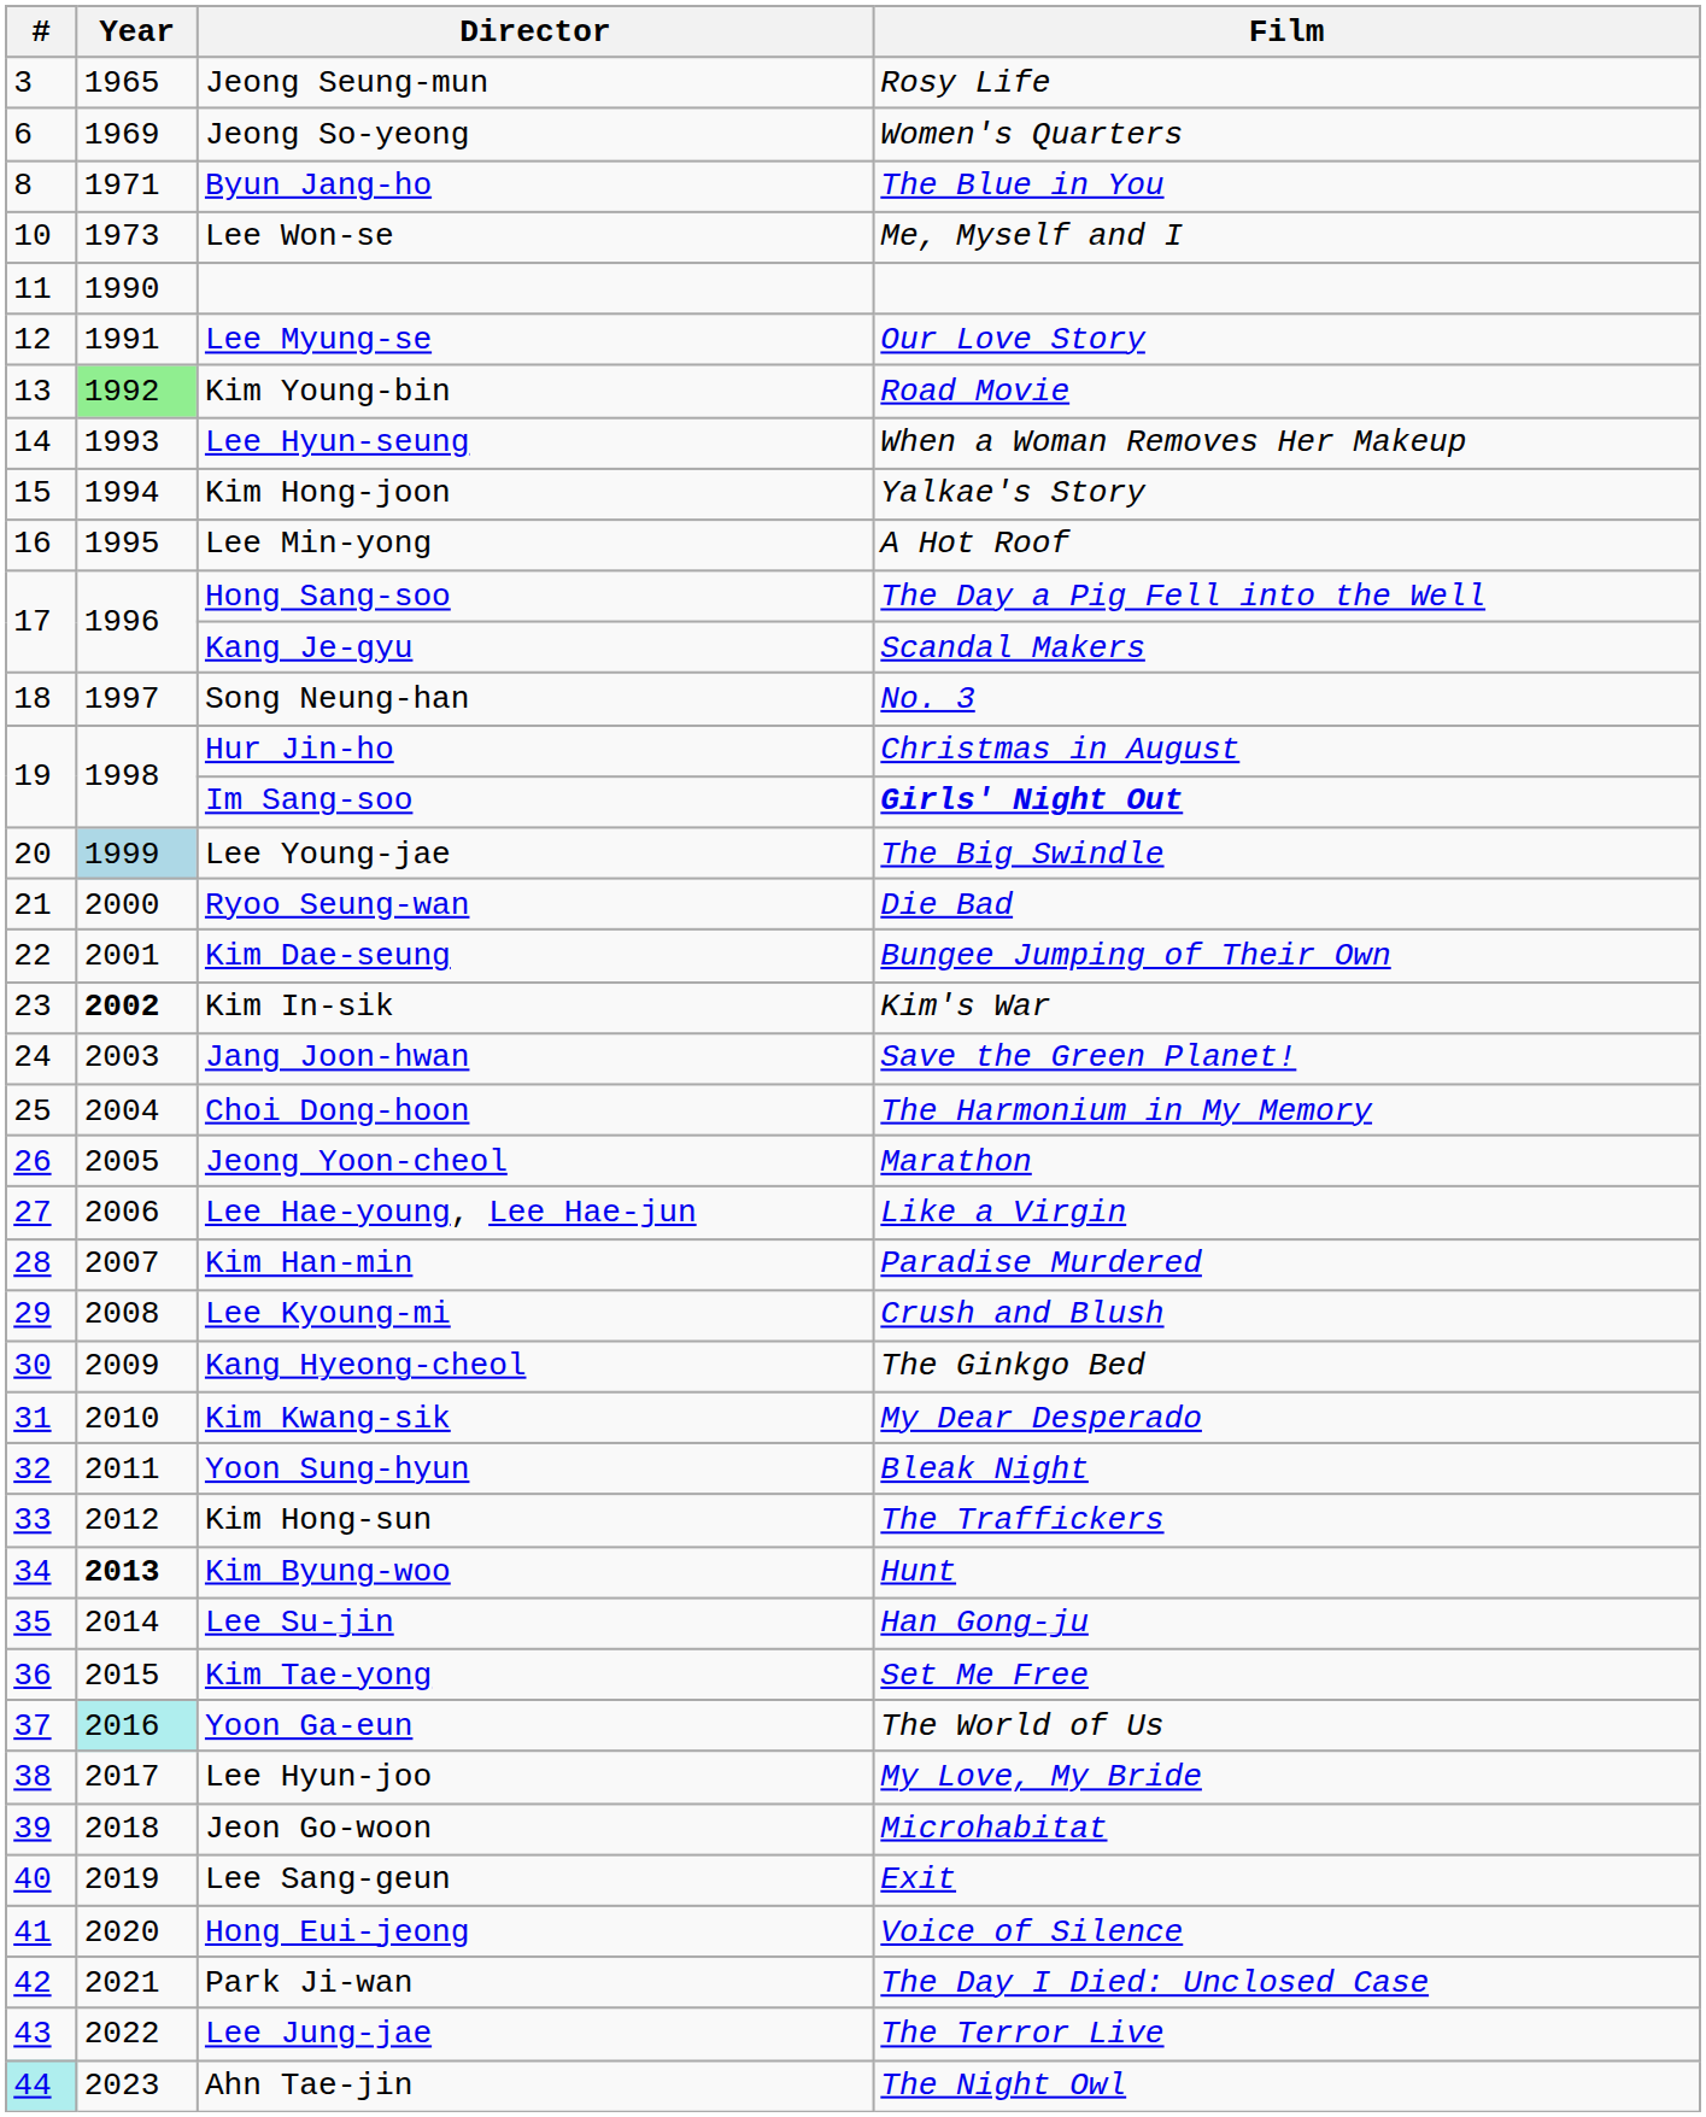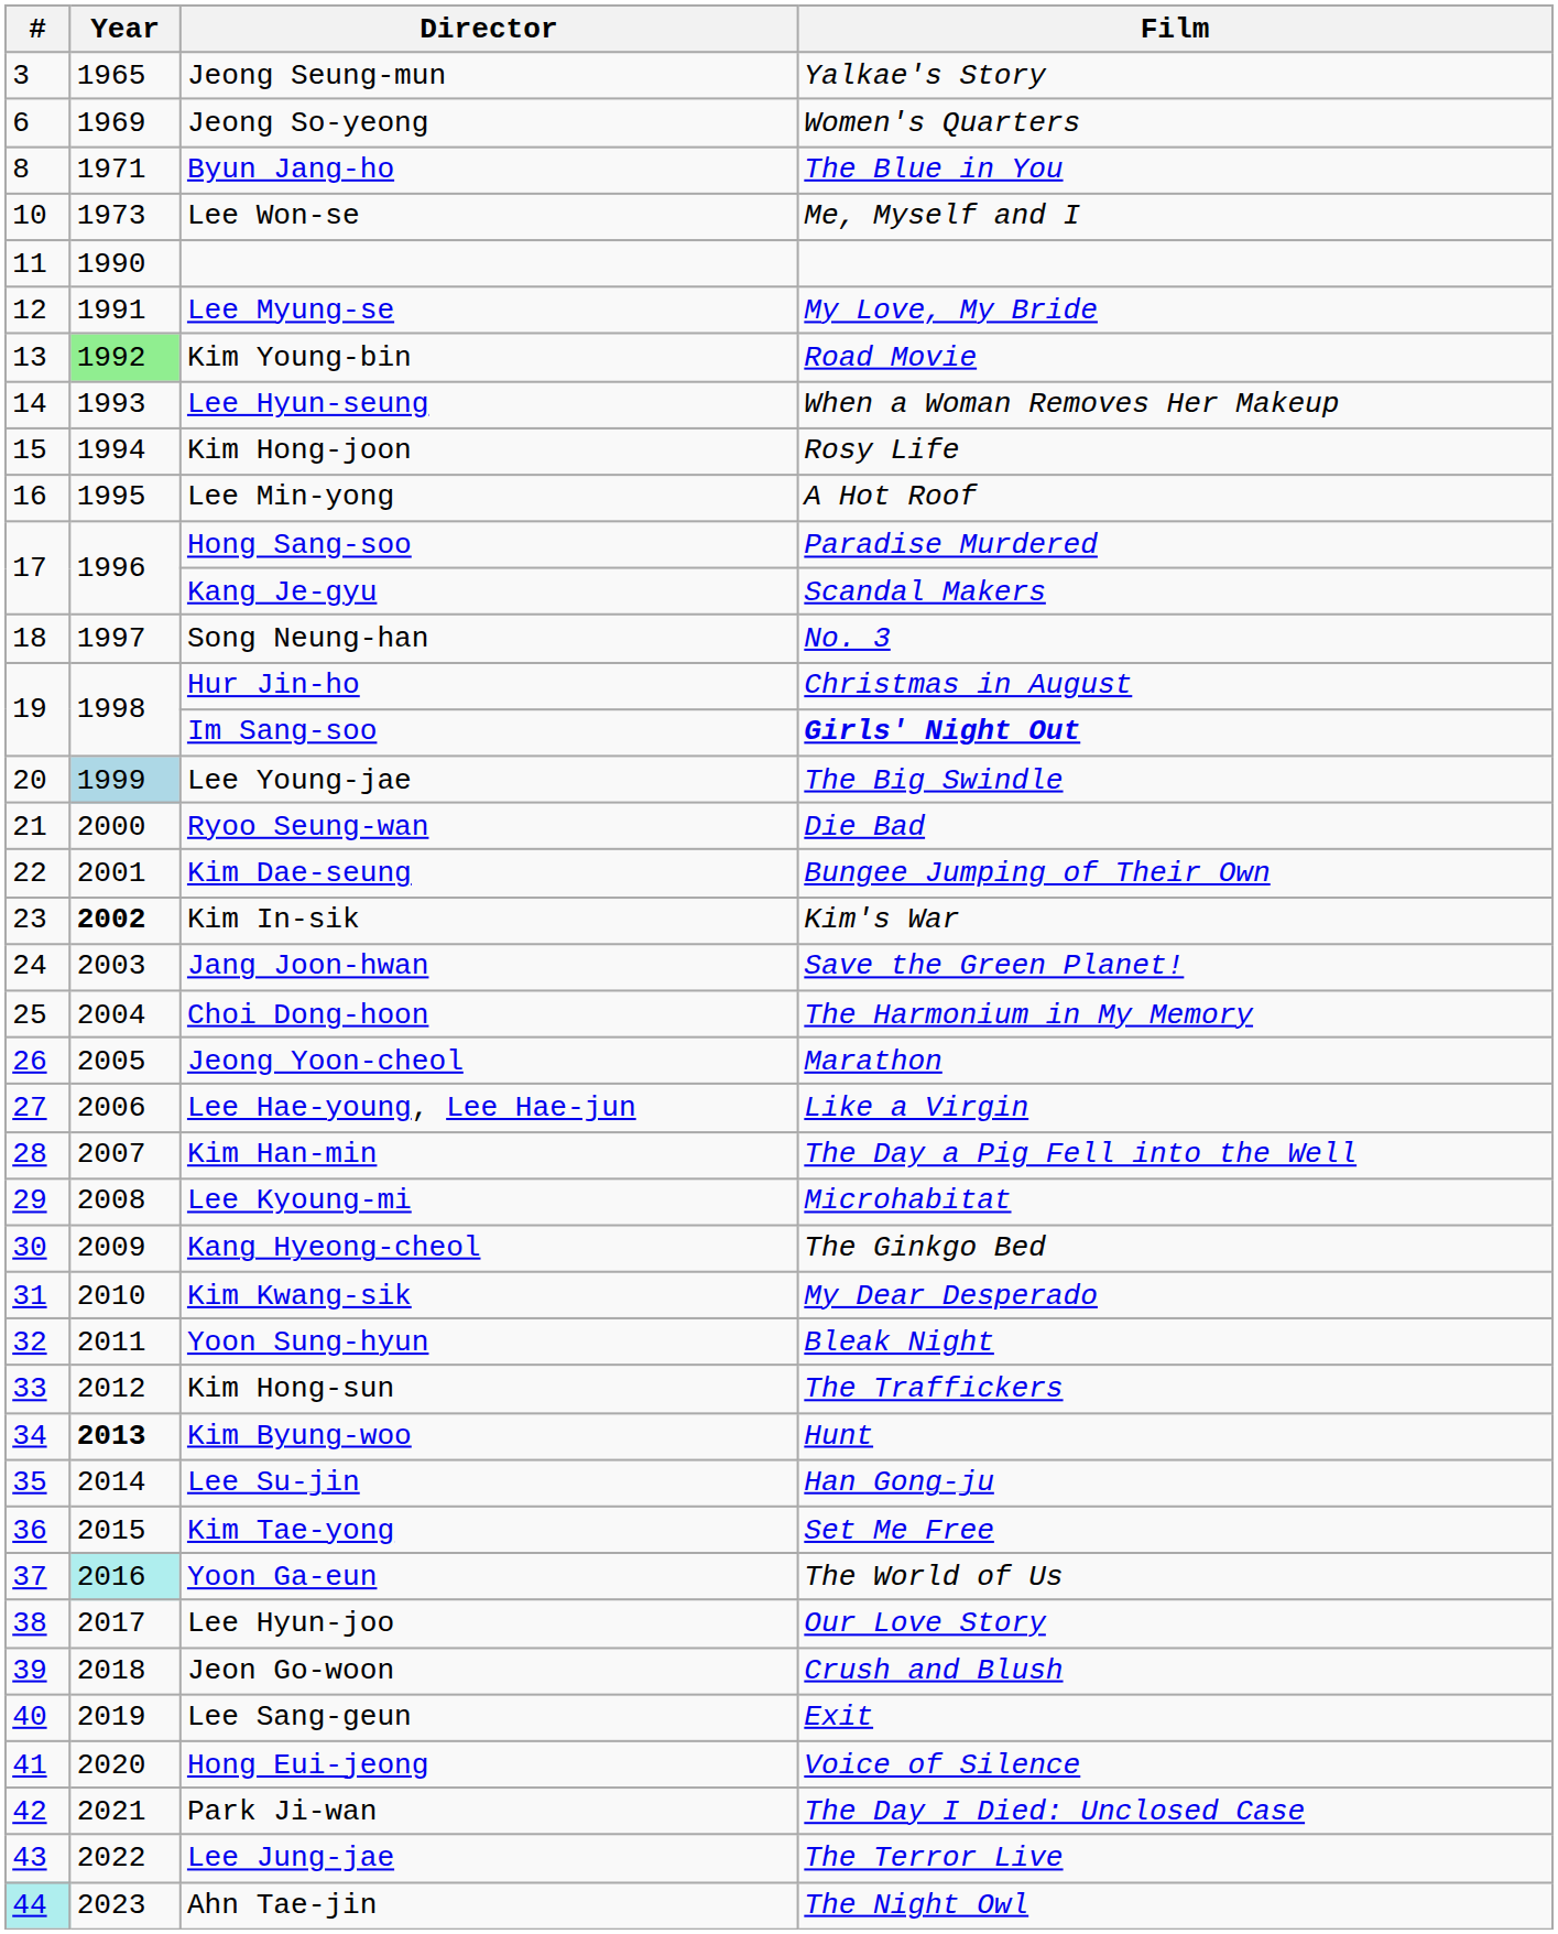Jeong Seung-mun | Film: Rosy Life -> Yalkae's Story
Lee Myung-se | Film: Our Love Story -> My Love, My Bride
Kim Hong-joon | Film: Yalkae's Story -> Rosy Life
Hong Sang-soo | Film: The Day a Pig Fell into the Well -> Paradise Murdered
Kim Han-min | Film: Paradise Murdered -> The Day a Pig Fell into the Well
Lee Kyoung-mi | Film: Crush and Blush -> Microhabitat
Lee Hyun-joo | Film: My Love, My Bride -> Our Love Story
Jeon Go-woon | Film: Microhabitat -> Crush and Blush
